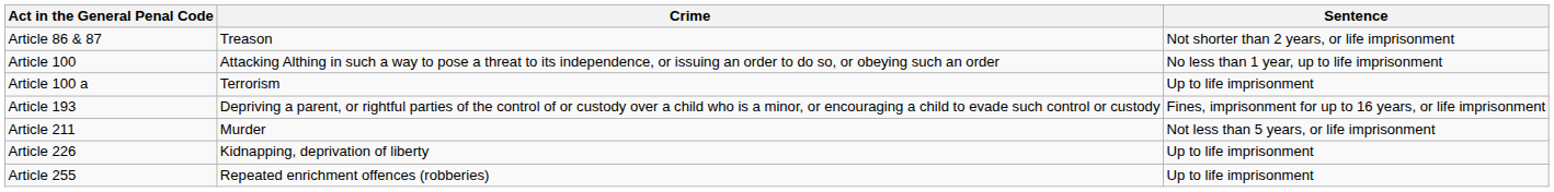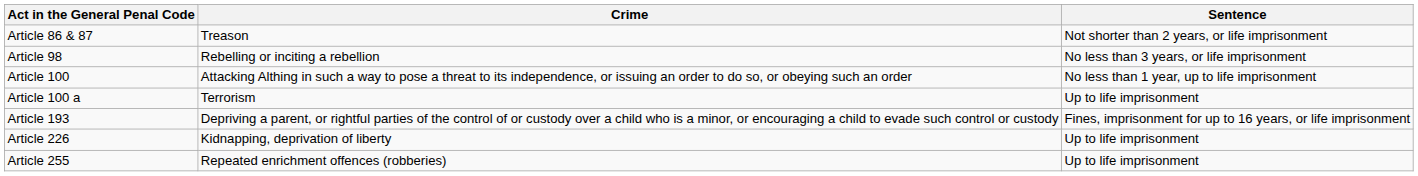+ row: Article 98 | Rebelling or inciting a rebellion | No less than 3 years, or life imprisonment
- row: Article 211 | Murder | Not less than 5 years, or life imprisonment
